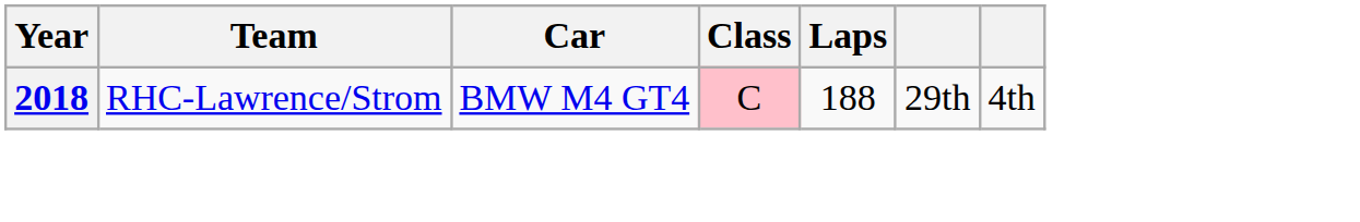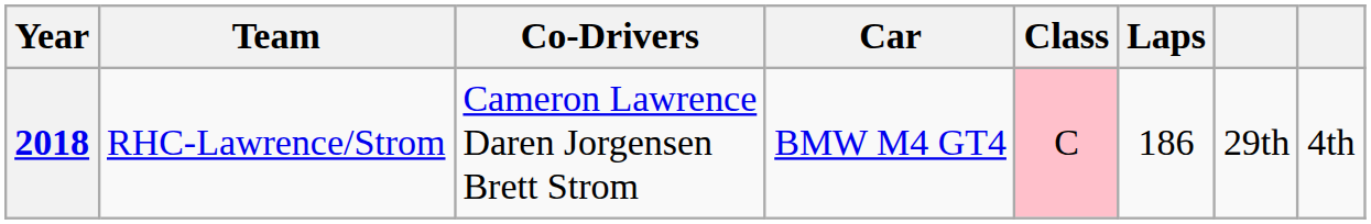+ column: Co-Drivers | Cameron Lawrence Daren Jorgensen Brett Strom
2018 | Laps: 188 -> 186
